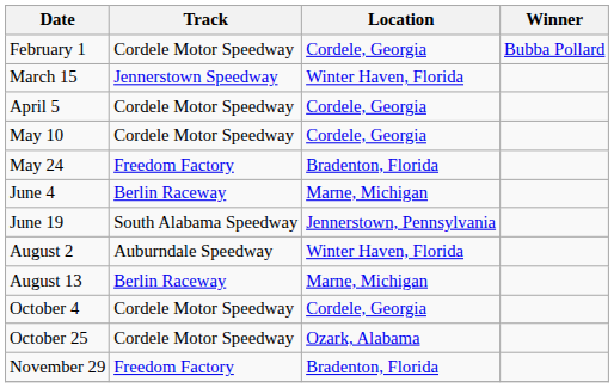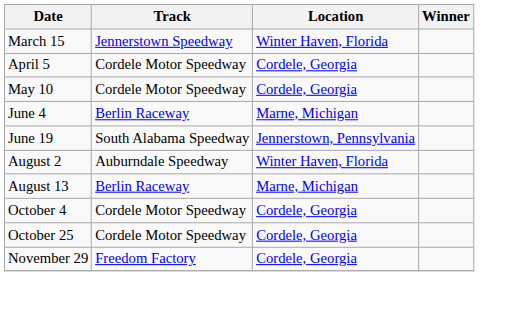- row: February 1 | Cordele Motor Speedway | Cordele, Georgia | Bubba Pollard
- row: May 24 | Freedom Factory | Bradenton, Florida
October 25 | Location: Ozark, Alabama -> Cordele, Georgia
November 29 | Location: Bradenton, Florida -> Cordele, Georgia
